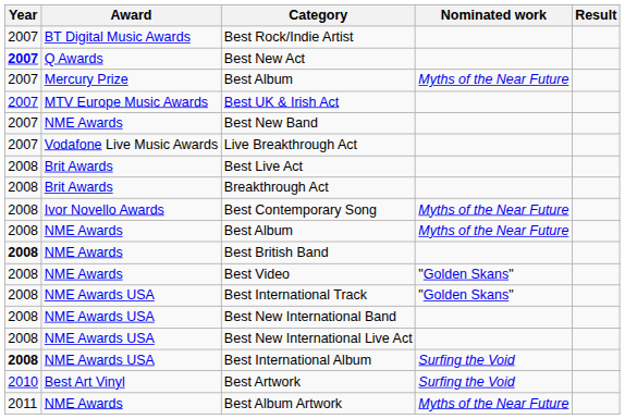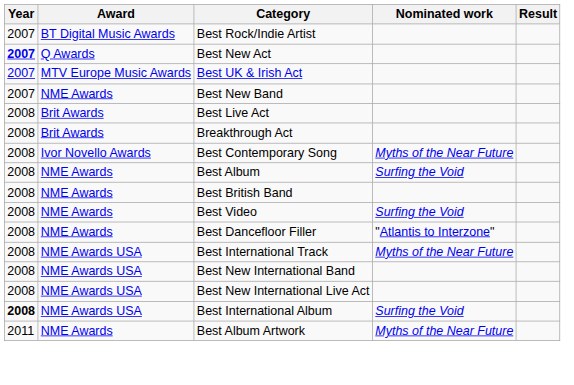- row: 2007 | Mercury Prize | Best Album | Myths of the Near Future
- row: 2007 | Vodafone Live Music Awards | Live Breakthrough Act
NME Awards / Best Album | Nominated work: Myths of the Near Future -> Surfing the Void
Best British Band | Year: bold -> normal
Best Video | Nominated work: "Golden Skans" -> Surfing the Void
+ row: 2008 | NME Awards | Best Dancefloor Filler | "Atlantis to Interzone"
Best International Track | Nominated work: "Golden Skans" -> Myths of the Near Future
- row: 2010 | Best Art Vinyl | Best Artwork | Surfing the Void
